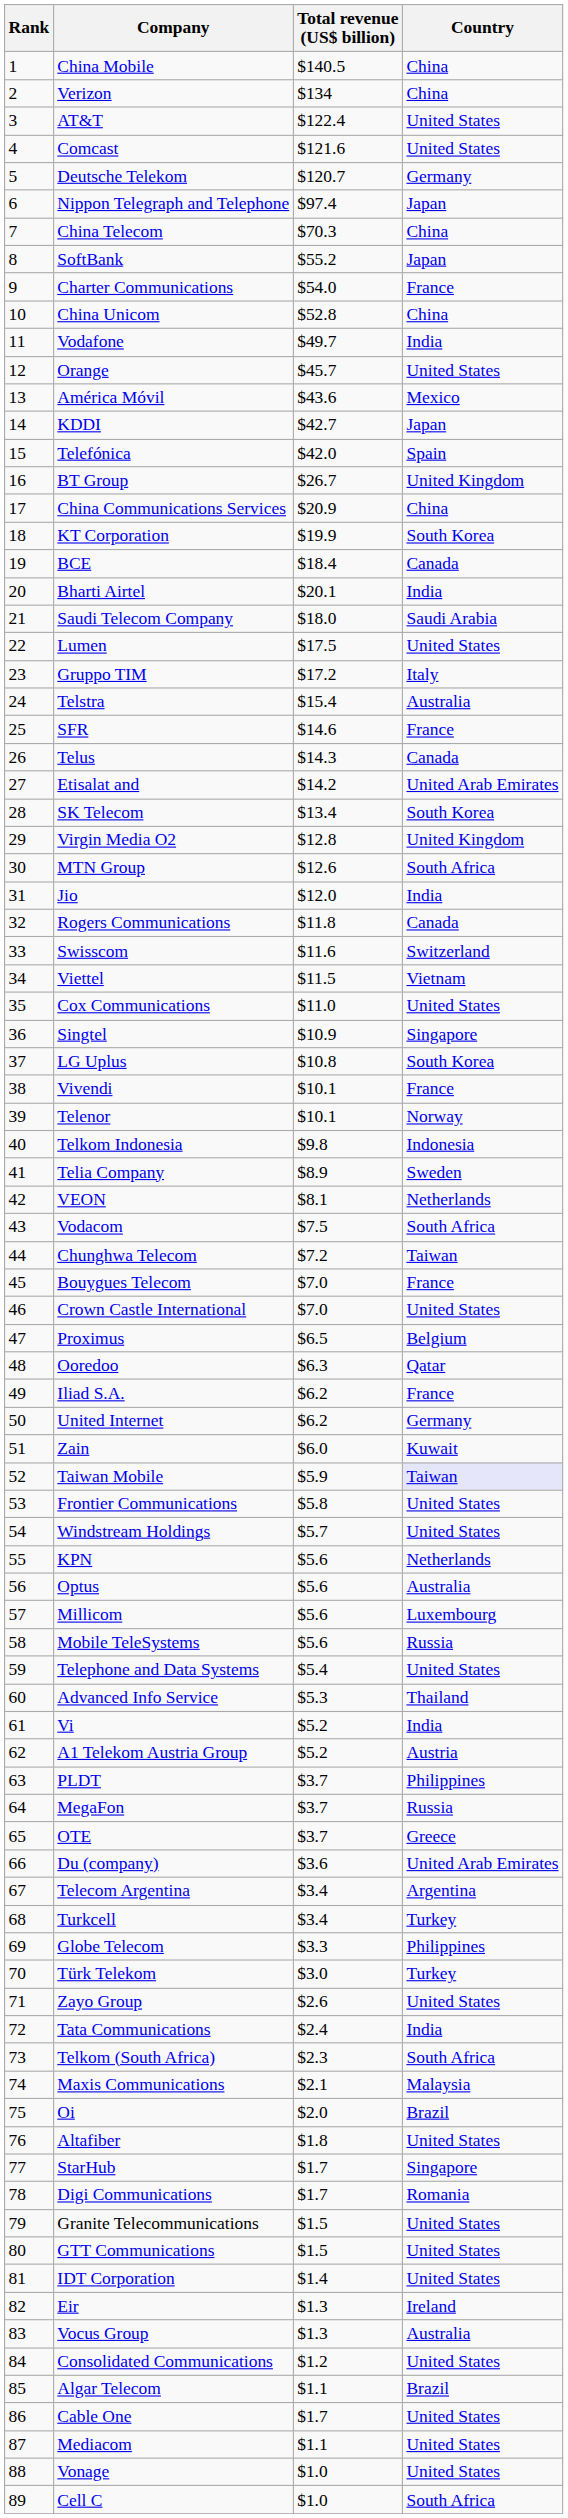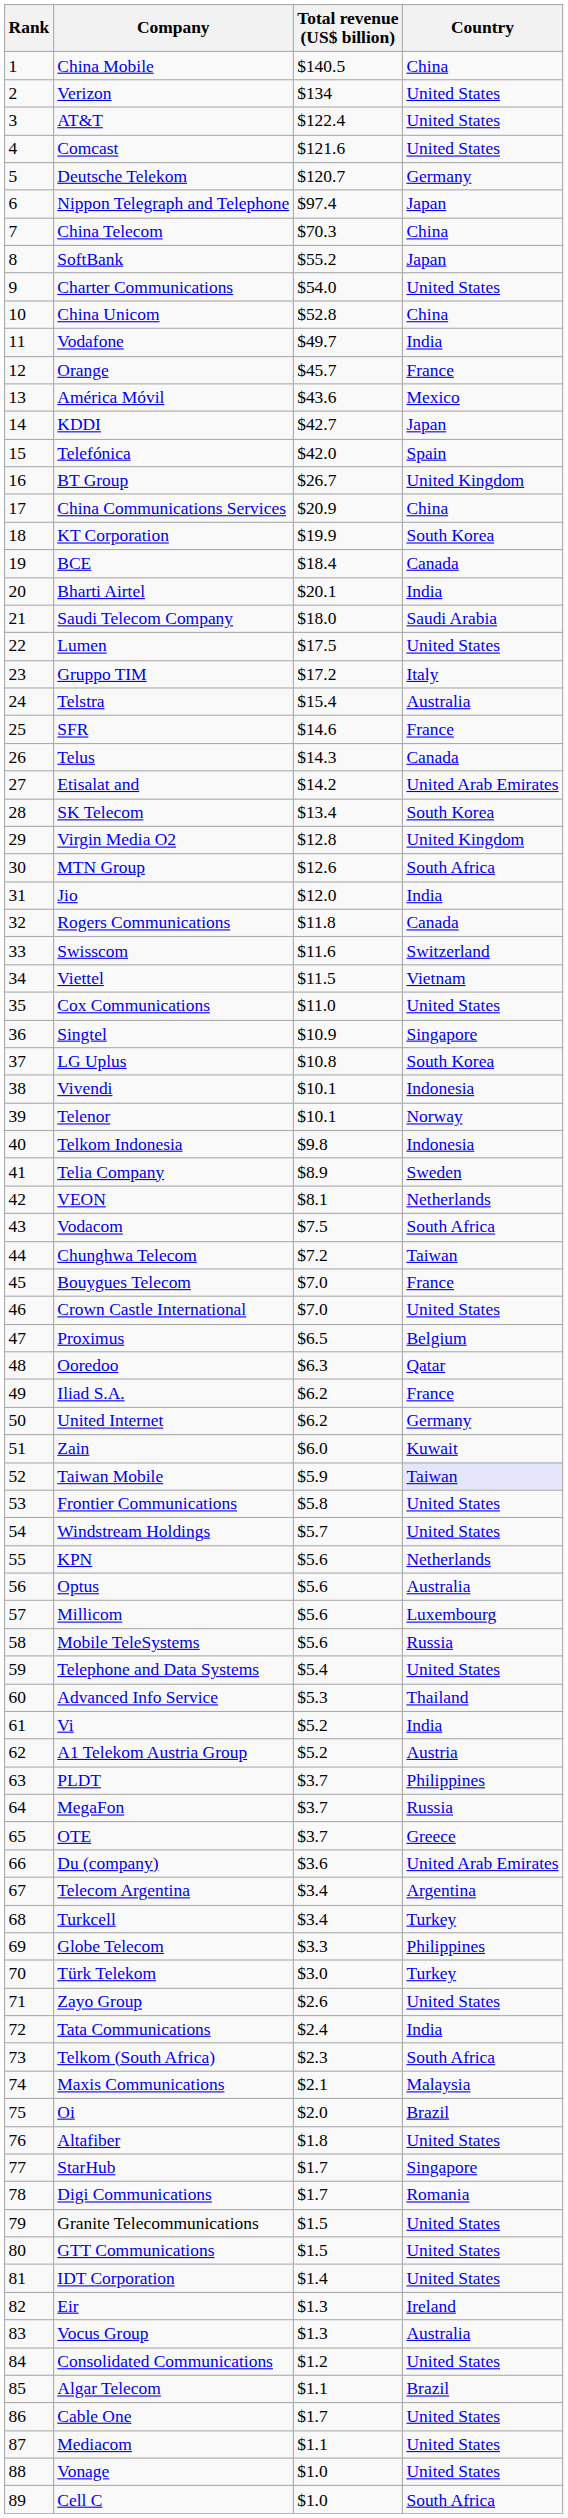Verizon | Country: China -> United States
Charter Communications | Country: France -> United States
Orange | Country: United States -> France
Vivendi | Country: France -> Indonesia
